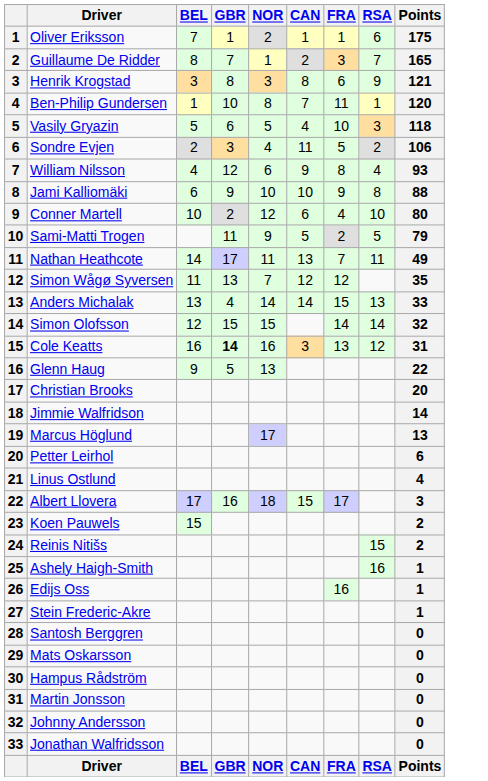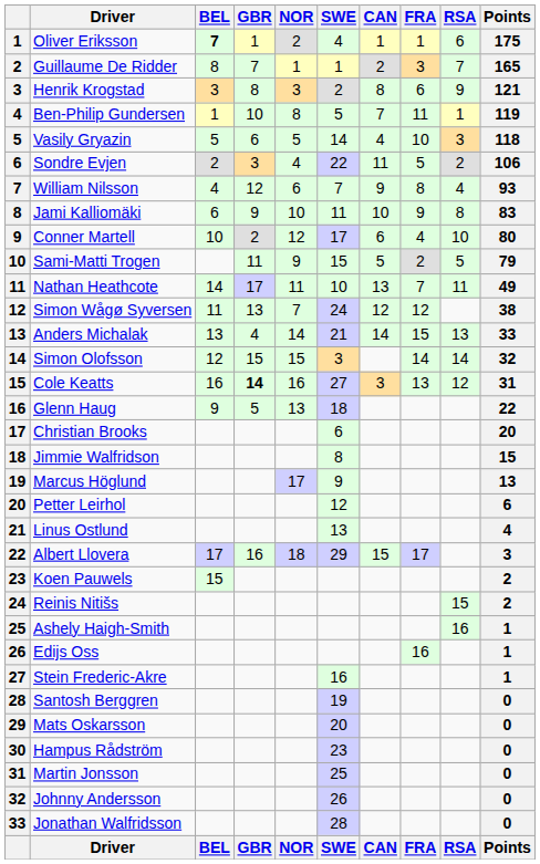+ column: SWE | 4 | 1 | 2 | 5 | 14 | 22 | 7 | 11 | 17 | 15 | 10 | 24 | 21 | 3 | 27 | 18 | 6 | 8 | 9 | 12 | 13 | 29 | 16 | 19 | 20 | 23 | 25 | 26 | 28 | SWE
Oliver Eriksson | BEL: normal -> bold
Ben-Philip Gundersen | Points: 120 -> 119
Jami Kalliomäki | Points: 88 -> 83
Simon Wågø Syversen | Points: 35 -> 38
Jimmie Walfridson | Points: 14 -> 15
